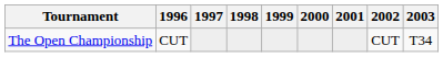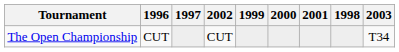columns swapped: 1998 <-> 2002
